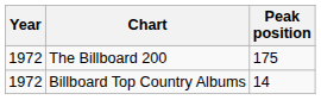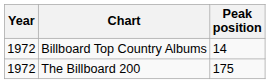rows swapped: The Billboard 200 <-> Billboard Top Country Albums
